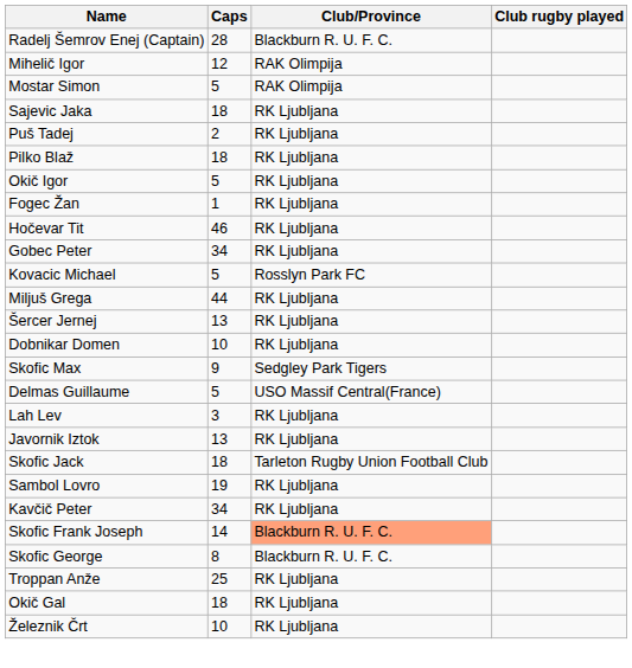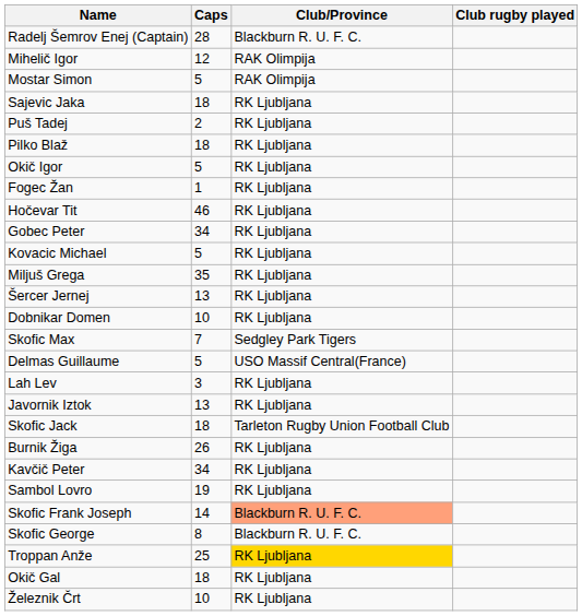Kovacic Michael | Club/Province: Rosslyn Park FC -> RK Ljubljana
Miljuš Grega | Caps: 44 -> 35
Skofic Max | Caps: 9 -> 7
+ row: Burnik Žiga | 26 | RK Ljubljana
rows swapped: Sambol Lovro <-> Kavčič Peter
Troppan Anže | Club/Province: no background -> gold background
